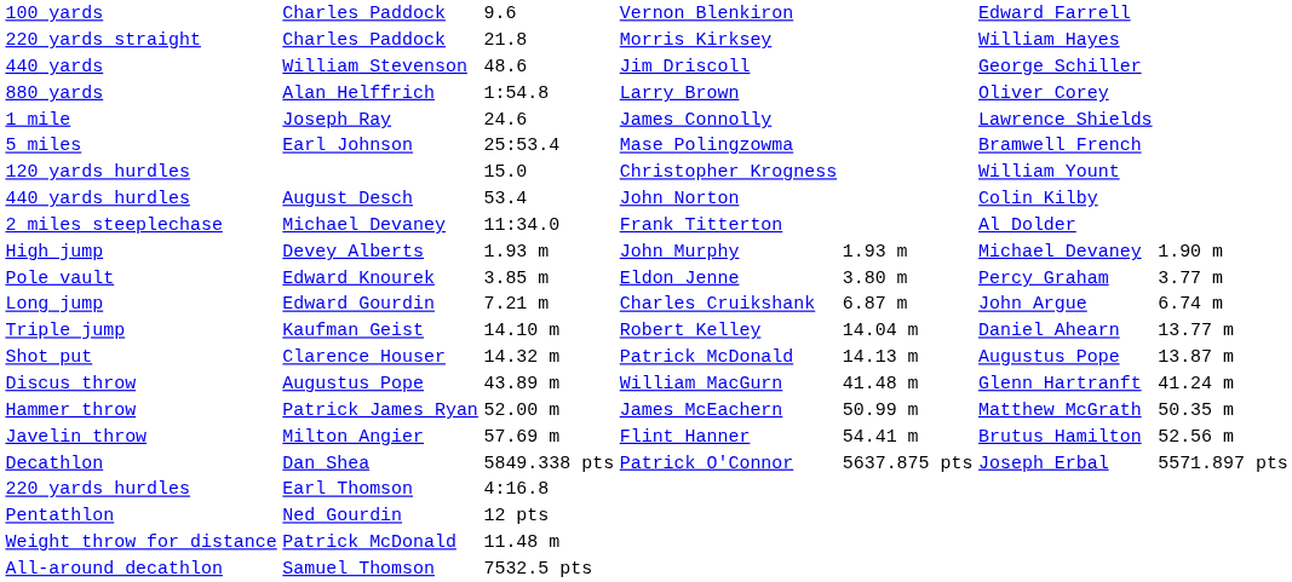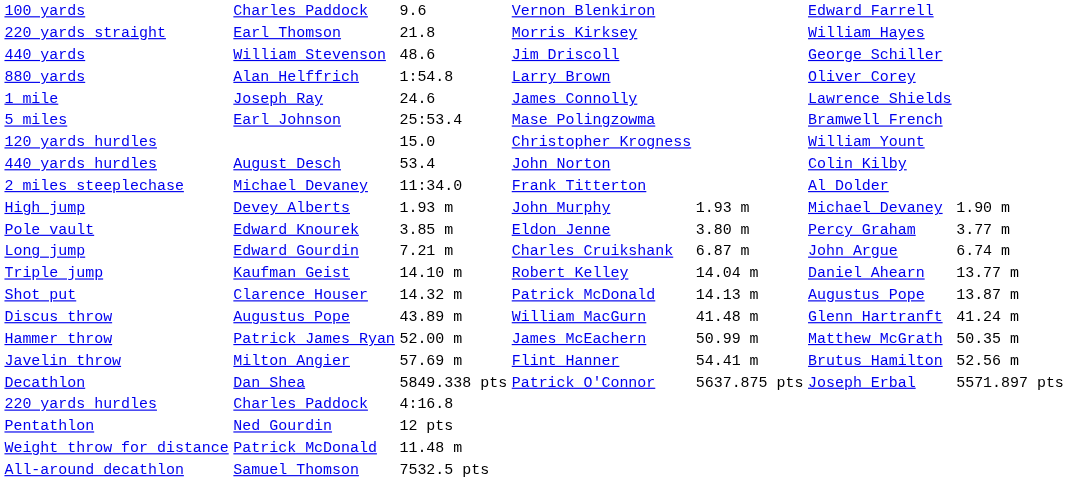220 yards straight | column 2: Charles Paddock -> Earl Thomson
220 yards hurdles | column 2: Earl Thomson -> Charles Paddock
